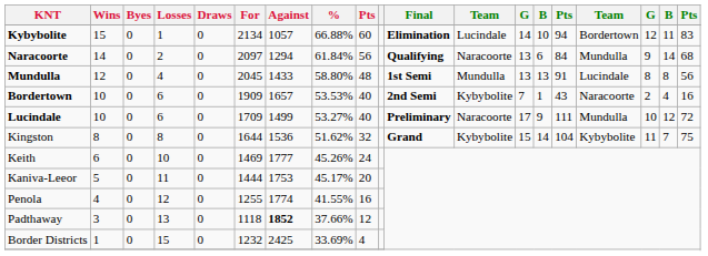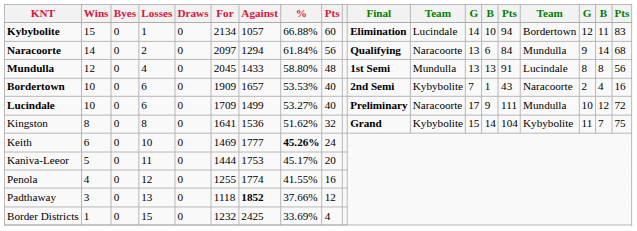Kingston | For: 1644 -> 1641
Keith | %: normal -> bold
